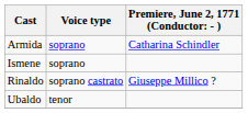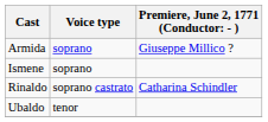Armida | column 3: Catharina Schindler -> Giuseppe Millico ?
Rinaldo | column 3: Giuseppe Millico ? -> Catharina Schindler
